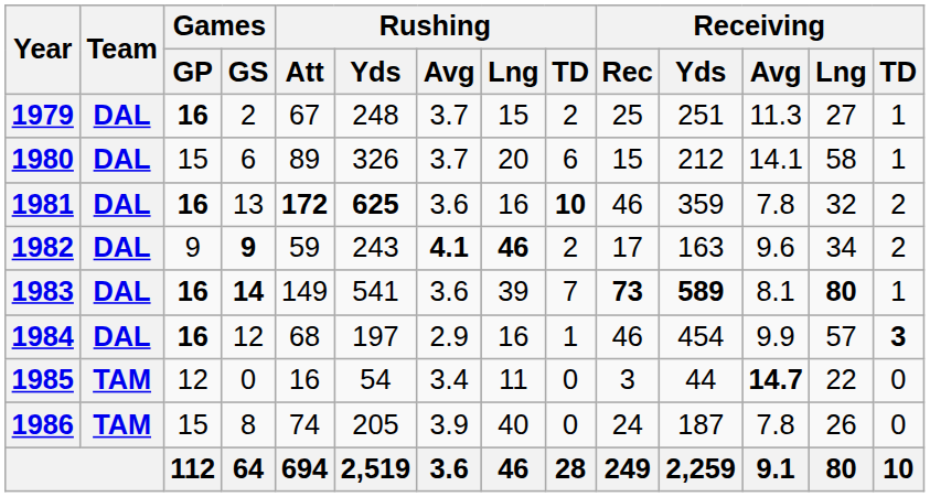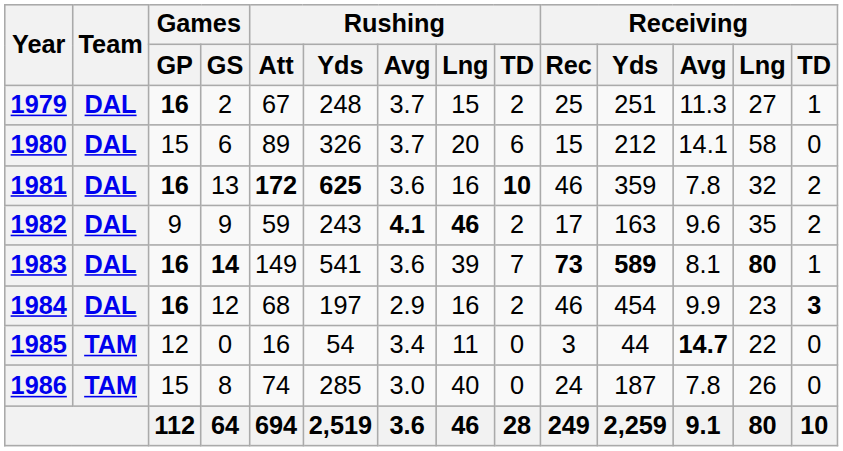1980 | Receiving / TD: 1 -> 0
1982 | Games / GS: bold -> normal
1982 | Receiving / Lng: 34 -> 35
1984 | Rushing / TD: 1 -> 2
1984 | Receiving / Lng: 57 -> 23
1986 | Rushing / Yds: 205 -> 285
1986 | Rushing / Avg: 3.9 -> 3.0
